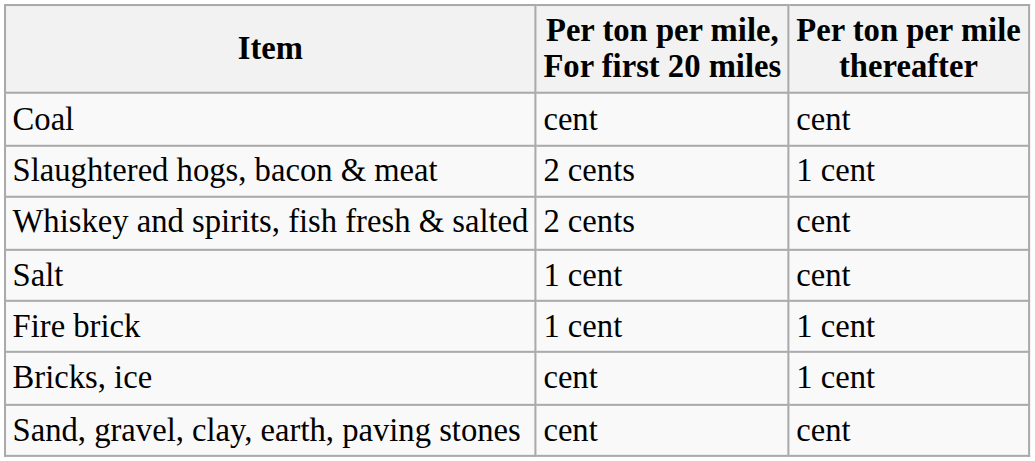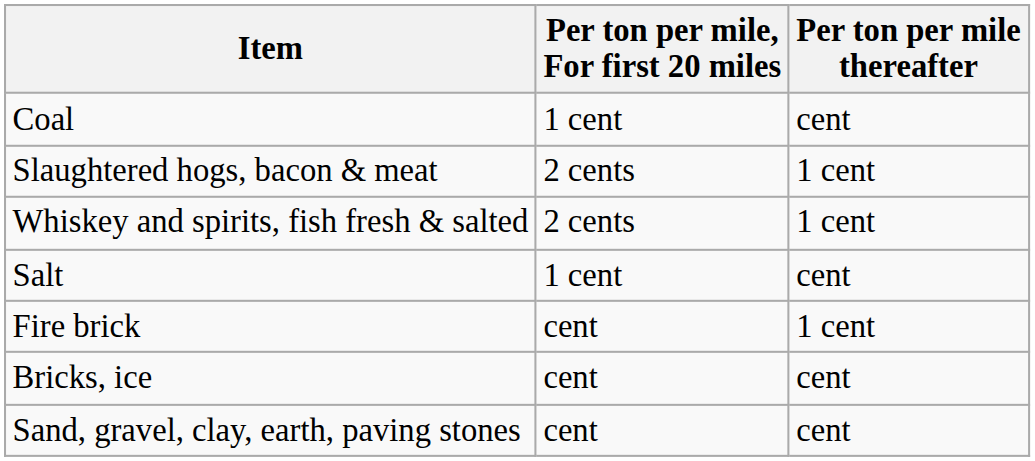Coal | Per ton per mile, For first 20 miles: cent -> 1 cent
Whiskey and spirits, fish fresh & salted | Per ton per mile thereafter: cent -> 1 cent
Fire brick | Per ton per mile, For first 20 miles: 1 cent -> cent
Bricks, ice | Per ton per mile thereafter: 1 cent -> cent
